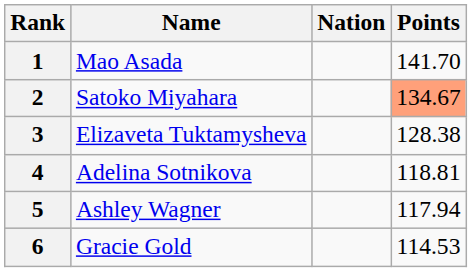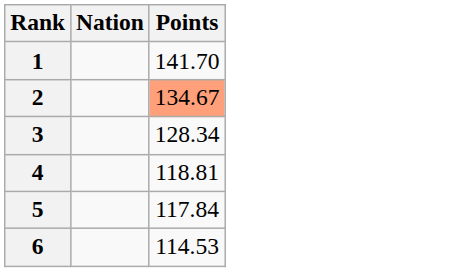- column: Name | Mao Asada | Satoko Miyahara | Elizaveta Tuktamysheva | Adelina Sotnikova | Ashley Wagner | Gracie Gold
3 | Points: 128.38 -> 128.34
5 | Points: 117.94 -> 117.84
